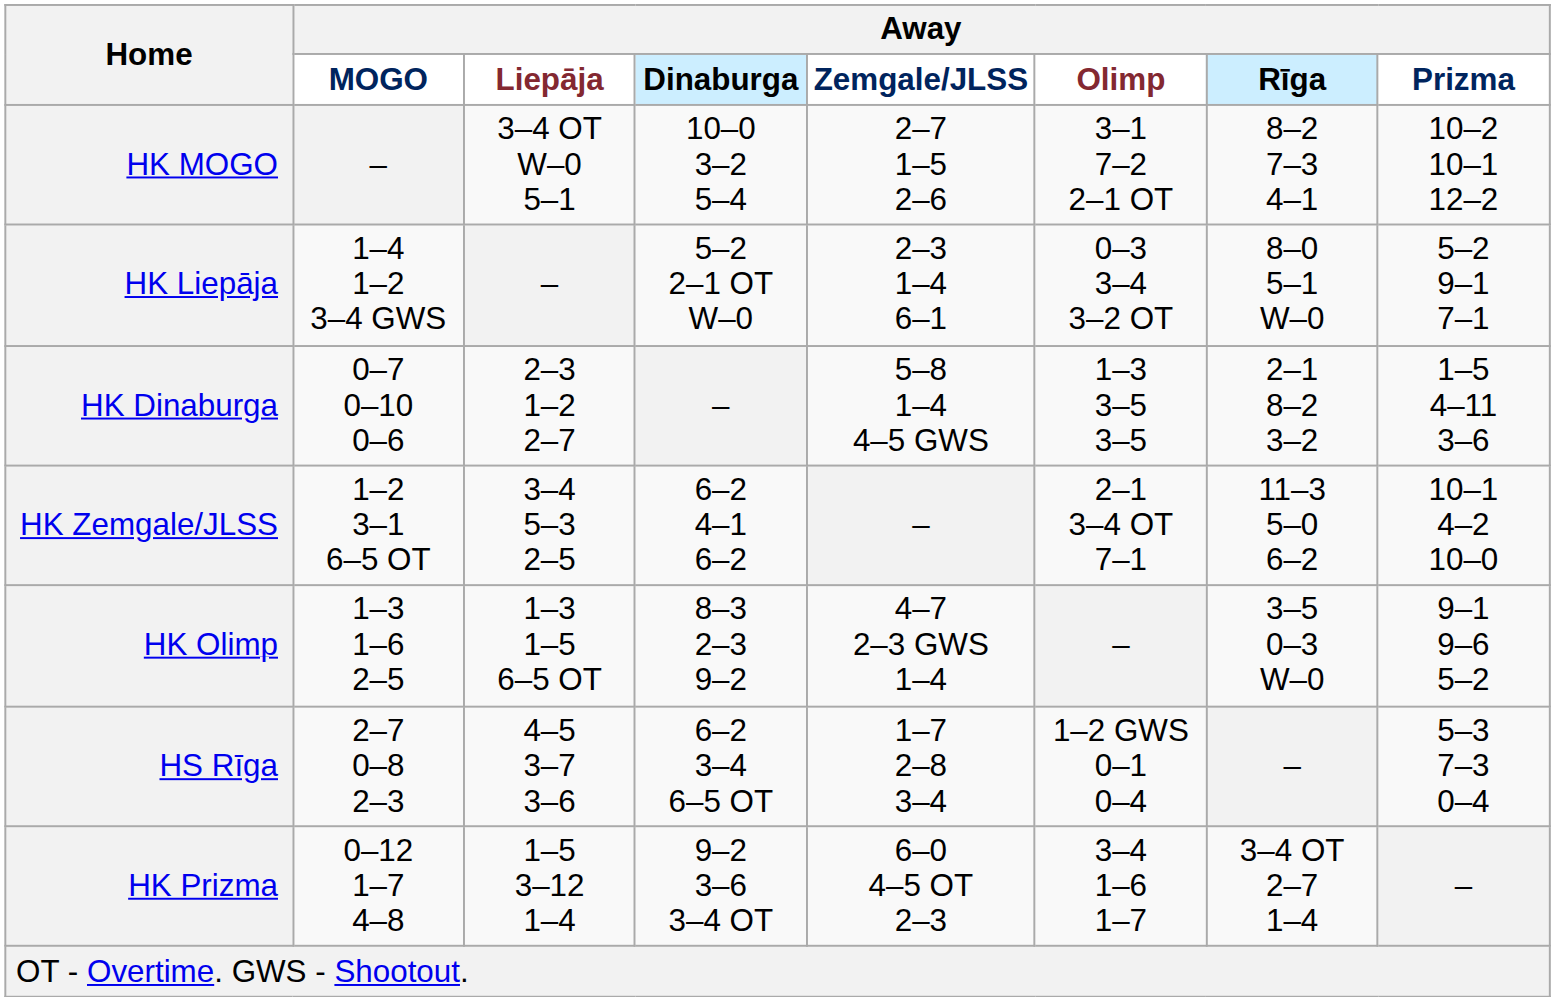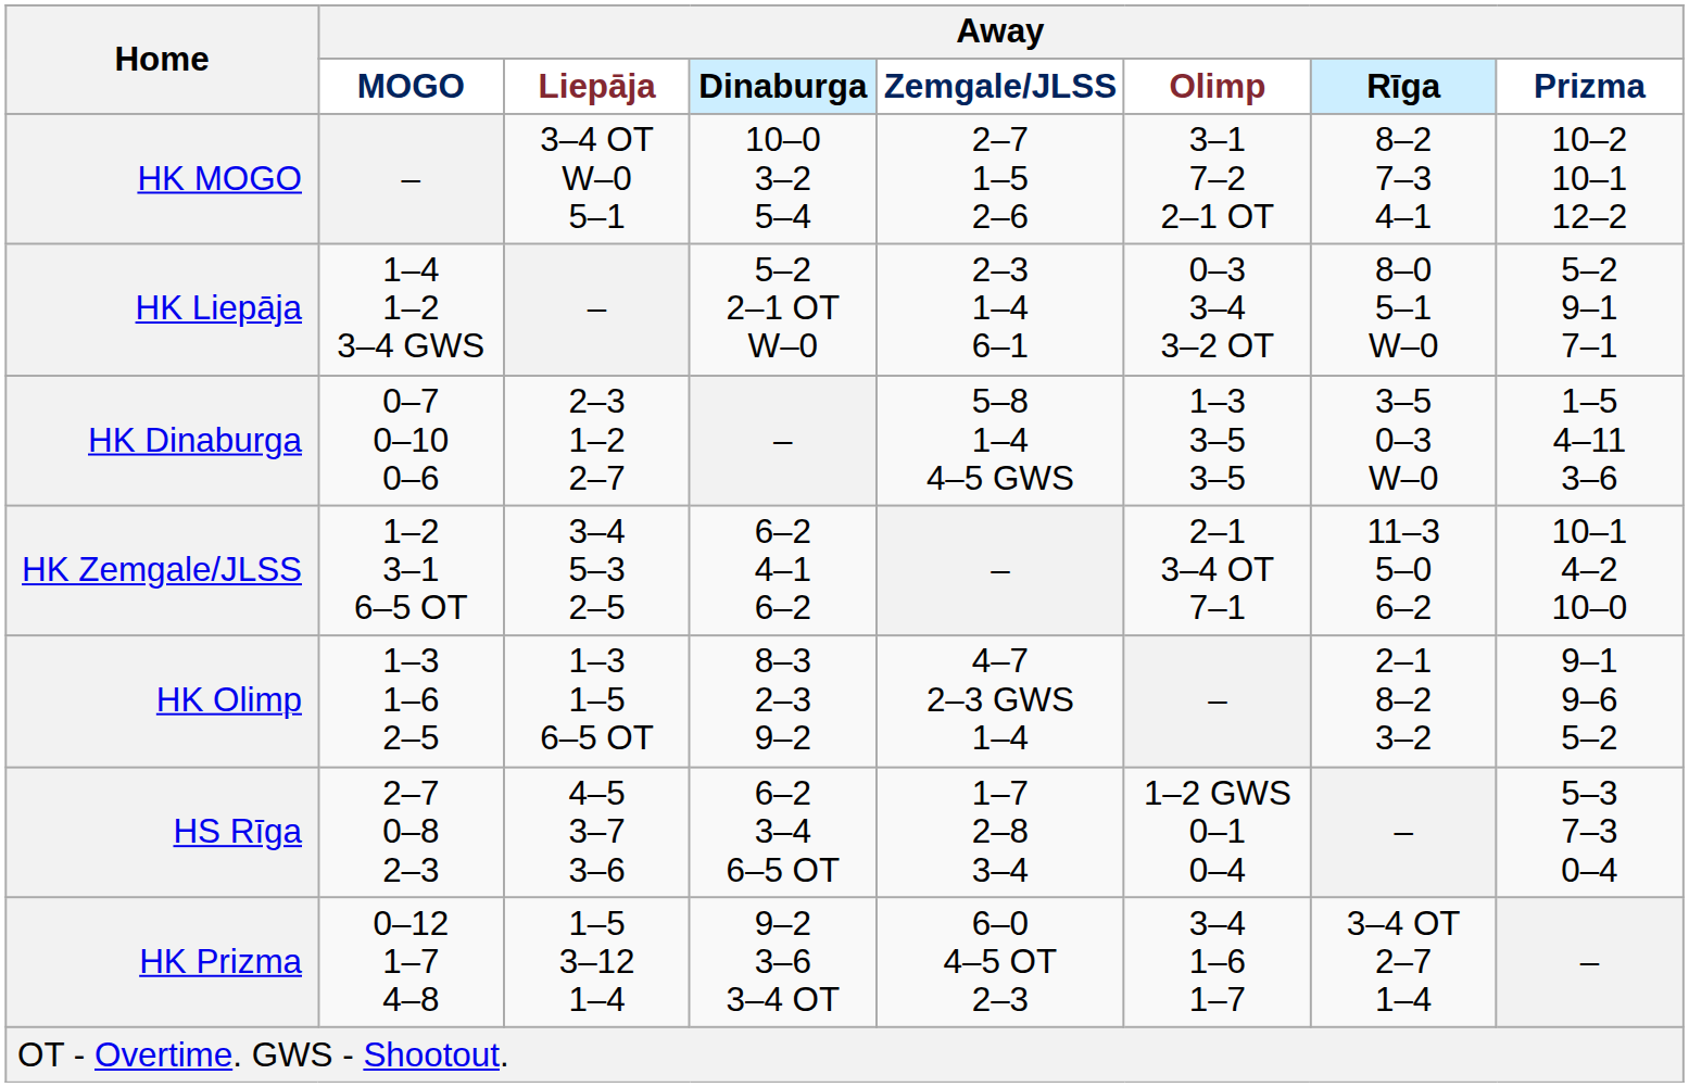HK Dinaburga | Away / Rīga: 2–1 8–2 3–2 -> 3–5 0–3 W–0
HK Olimp | Away / Rīga: 3–5 0–3 W–0 -> 2–1 8–2 3–2
